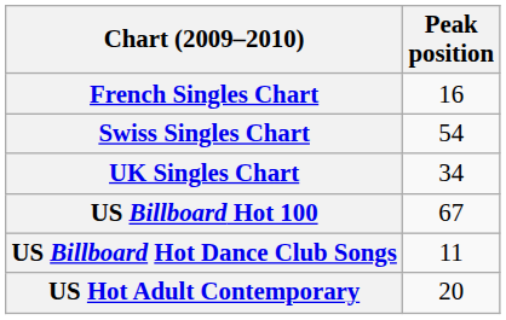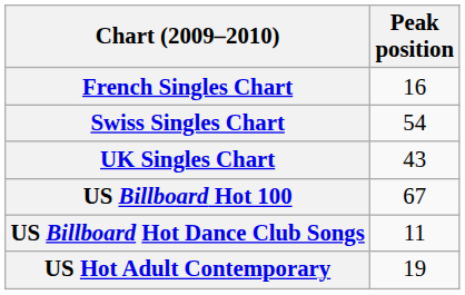UK Singles Chart | Peak position: 34 -> 43
US Hot Adult Contemporary | Peak position: 20 -> 19
